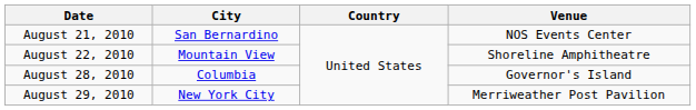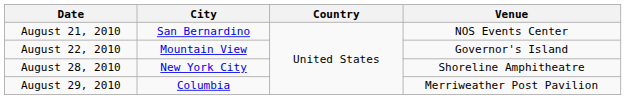August 22, 2010 | Venue: Shoreline Amphitheatre -> Governor's Island
August 28, 2010 | City: Columbia -> New York City
August 28, 2010 | Venue: Governor's Island -> Shoreline Amphitheatre
August 29, 2010 | City: New York City -> Columbia
